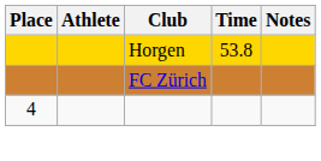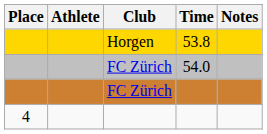+ row: FC Zürich | 54.0
